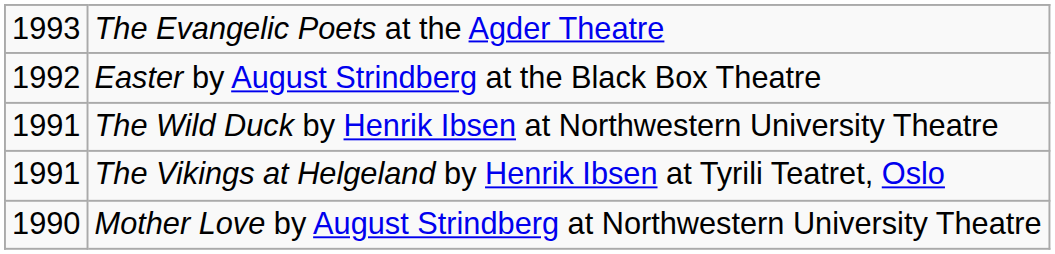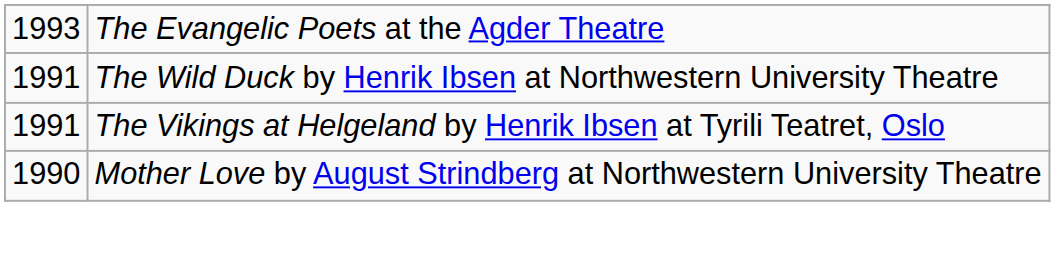- row: 1992 | Easter by August Strindberg at the Black Box Theatre
